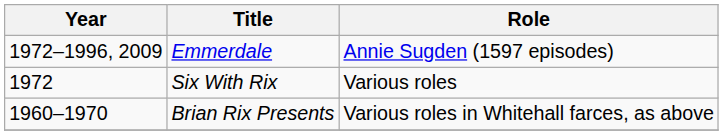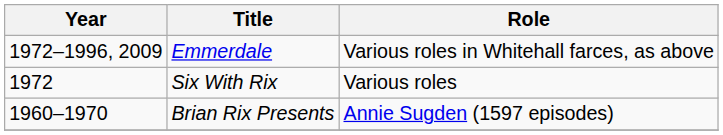Emmerdale | Role: Annie Sugden (1597 episodes) -> Various roles in Whitehall farces, as above
Brian Rix Presents | Role: Various roles in Whitehall farces, as above -> Annie Sugden (1597 episodes)
